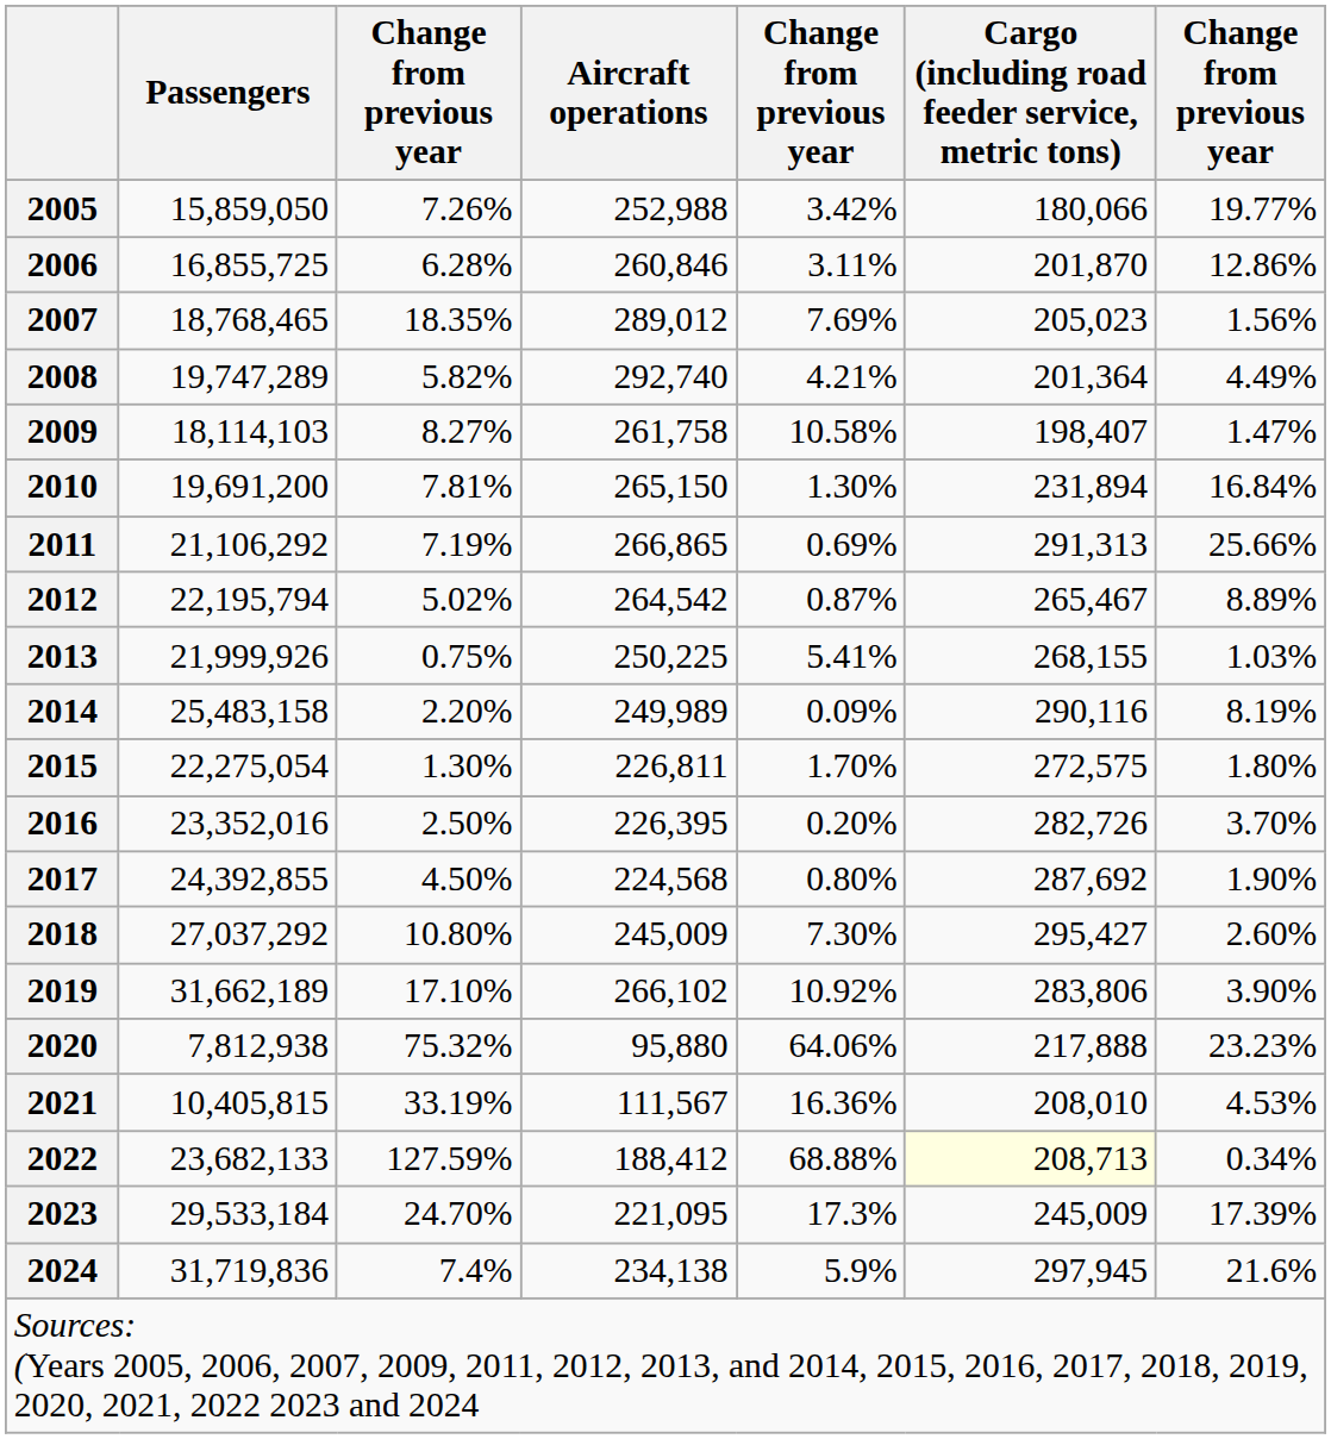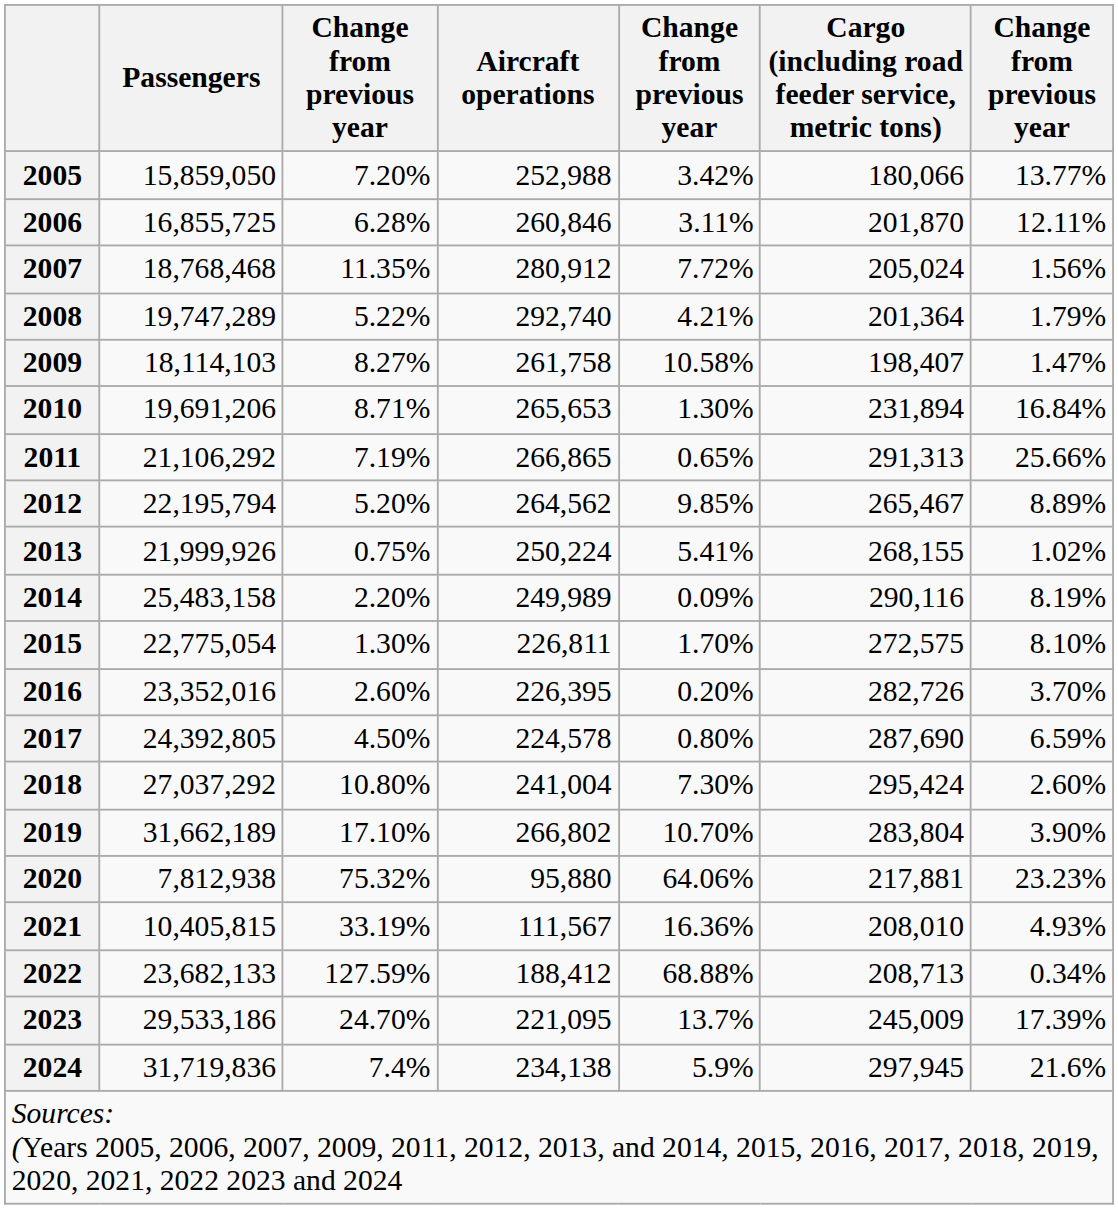2005 | column 3: 7.26% -> 7.20%
2005 | column 7: 19.77% -> 13.77%
2006 | column 7: 12.86% -> 12.11%
2007 | Passengers: 18,768,465 -> 18,768,468
2007 | column 3: 18.35% -> 11.35%
2007 | Aircraft operations: 289,012 -> 280,912
2007 | column 5: 7.69% -> 7.72%
2007 | Cargo (including road feeder service, metric tons): 205,023 -> 205,024
2008 | column 3: 5.82% -> 5.22%
2008 | column 7: 4.49% -> 1.79%
2010 | Passengers: 19,691,200 -> 19,691,206
2010 | column 3: 7.81% -> 8.71%
2010 | Aircraft operations: 265,150 -> 265,653
2011 | column 5: 0.69% -> 0.65%
2012 | column 3: 5.02% -> 5.20%
2012 | Aircraft operations: 264,542 -> 264,562
2012 | column 5: 0.87% -> 9.85%
2013 | Aircraft operations: 250,225 -> 250,224
2013 | column 7: 1.03% -> 1.02%
2015 | Passengers: 22,275,054 -> 22,775,054
2015 | column 7: 1.80% -> 8.10%
2016 | column 3: 2.50% -> 2.60%
2017 | Passengers: 24,392,855 -> 24,392,805
2017 | Aircraft operations: 224,568 -> 224,578
2017 | Cargo (including road feeder service, metric tons): 287,692 -> 287,690
2017 | column 7: 1.90% -> 6.59%
2018 | Aircraft operations: 245,009 -> 241,004
2018 | Cargo (including road feeder service, metric tons): 295,427 -> 295,424
2019 | Aircraft operations: 266,102 -> 266,802
2019 | column 5: 10.92% -> 10.70%
2019 | Cargo (including road feeder service, metric tons): 283,806 -> 283,804
2020 | Cargo (including road feeder service, metric tons): 217,888 -> 217,881
2021 | column 7: 4.53% -> 4.93%
2022 | Cargo (including road feeder service, metric tons): lightyellow background -> no background
2023 | Passengers: 29,533,184 -> 29,533,186
2023 | column 5: 17.3% -> 13.7%
